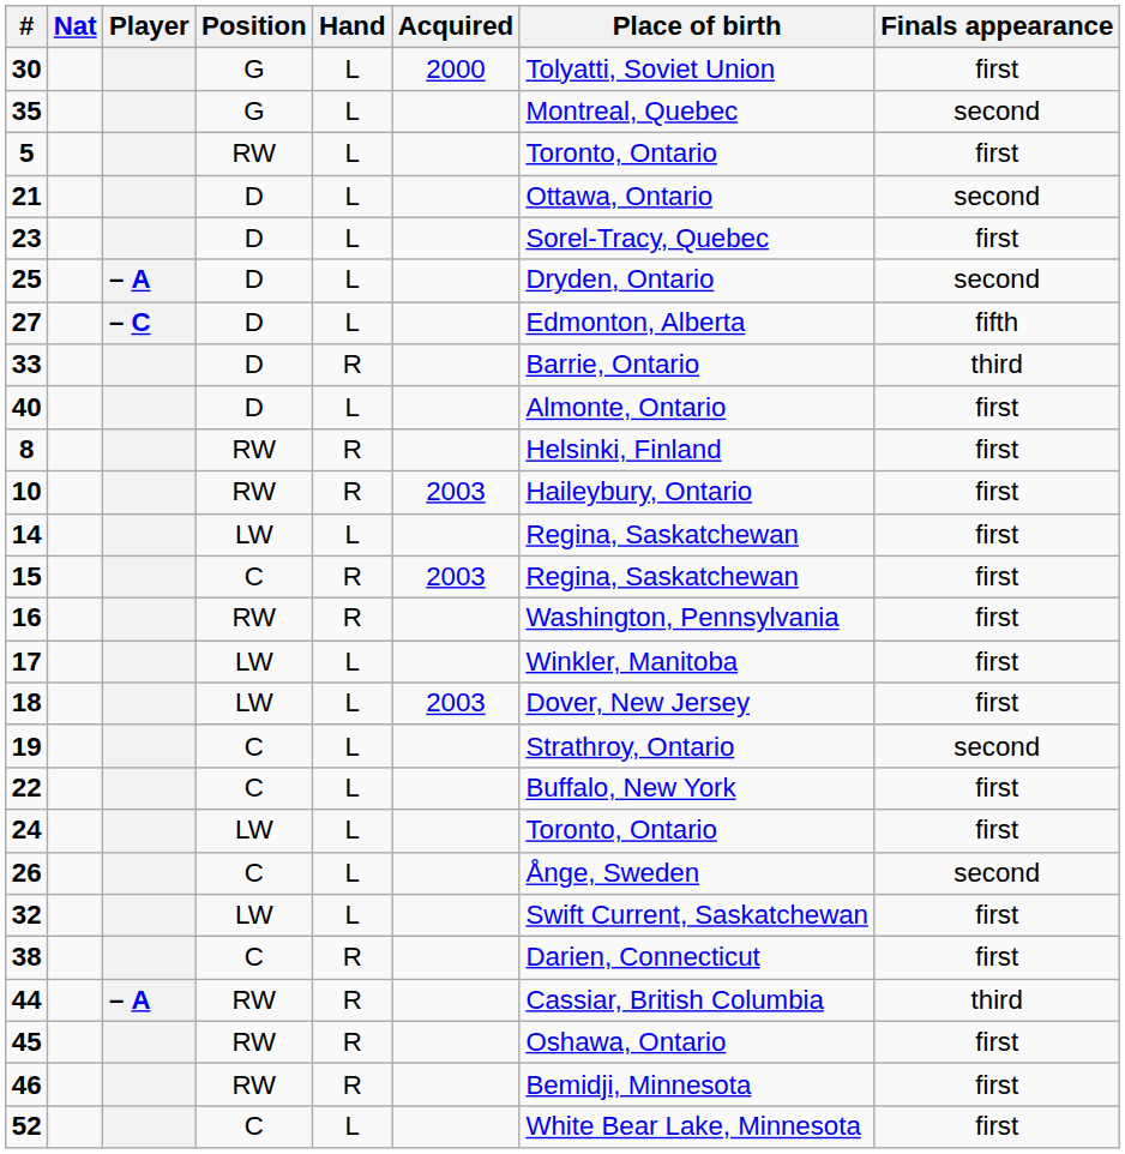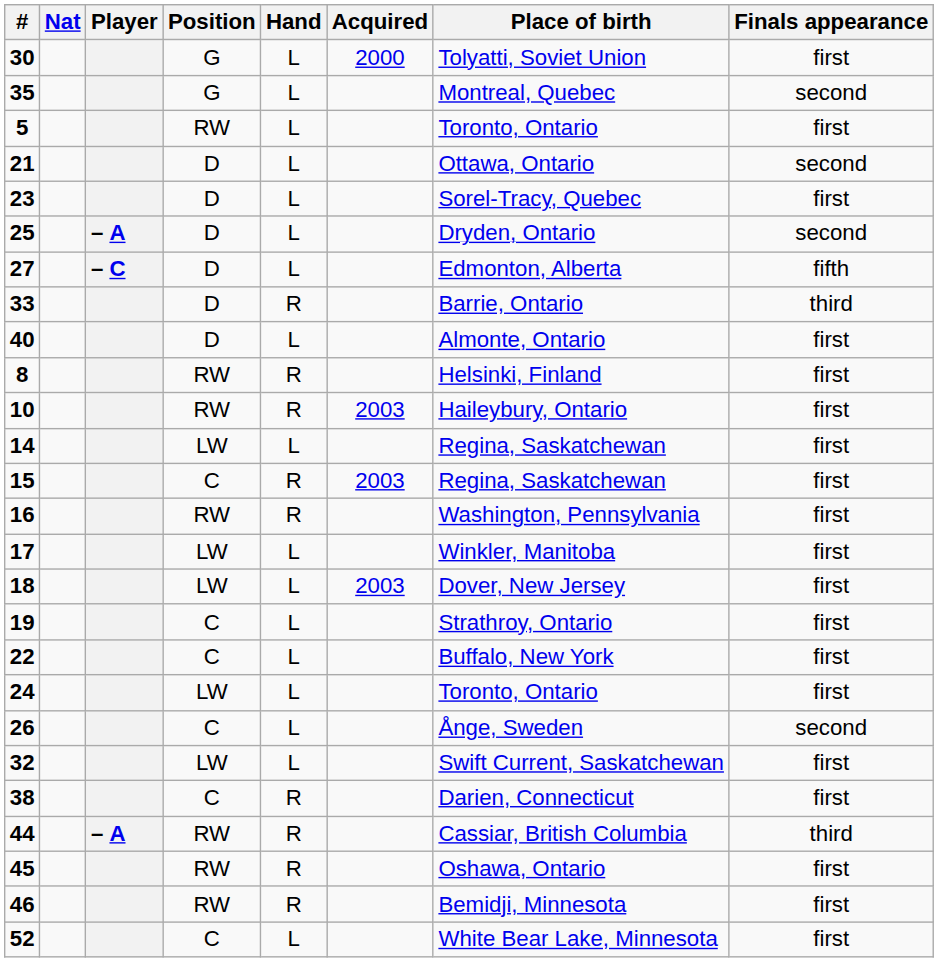19 | Finals appearance: second -> first
